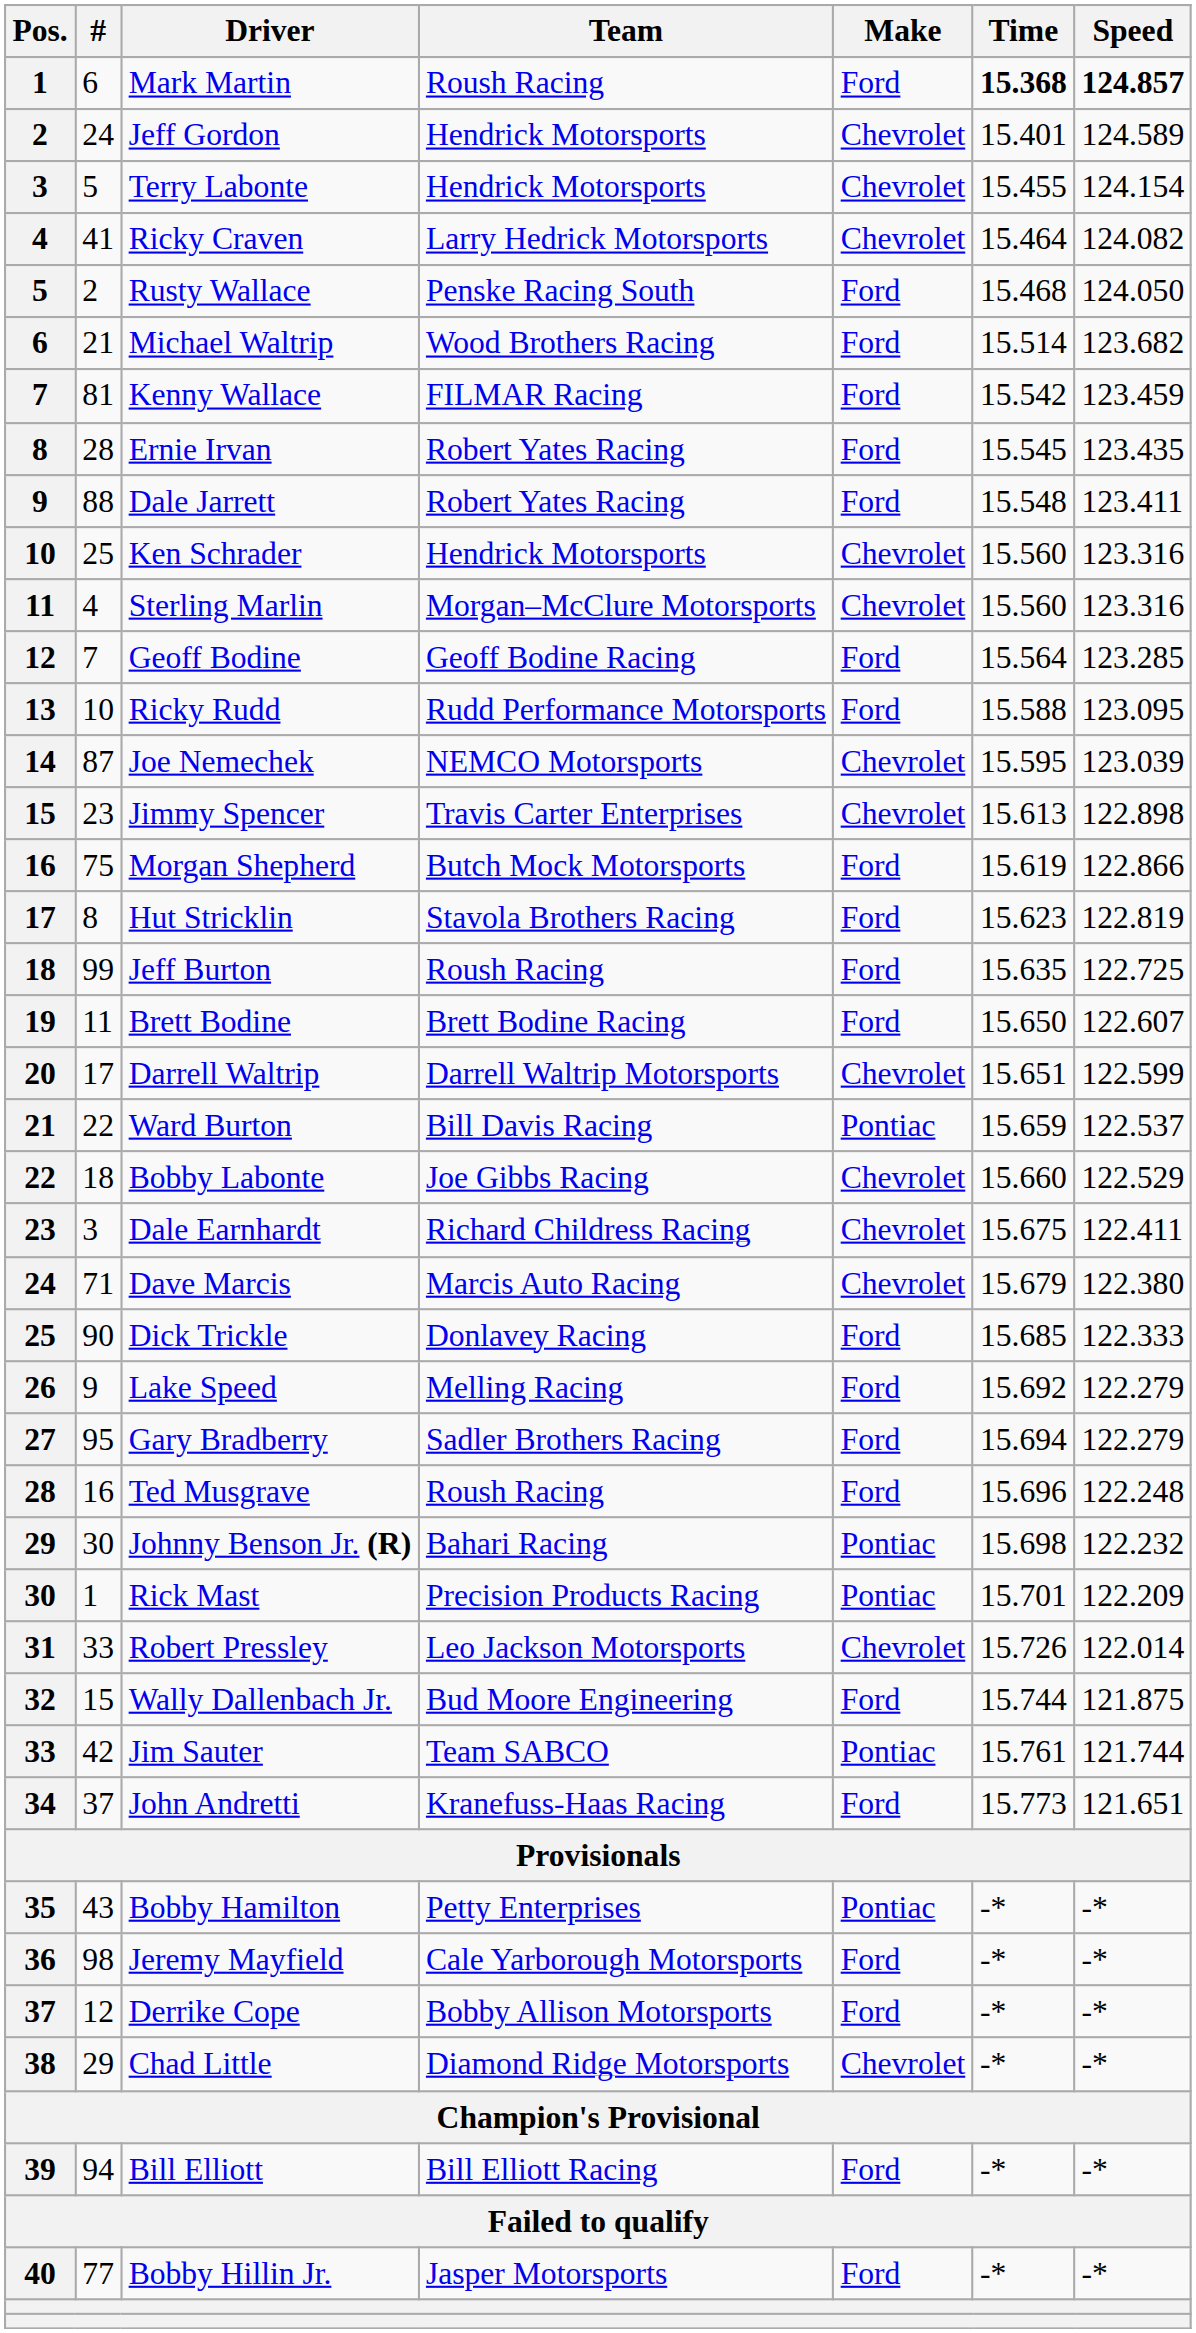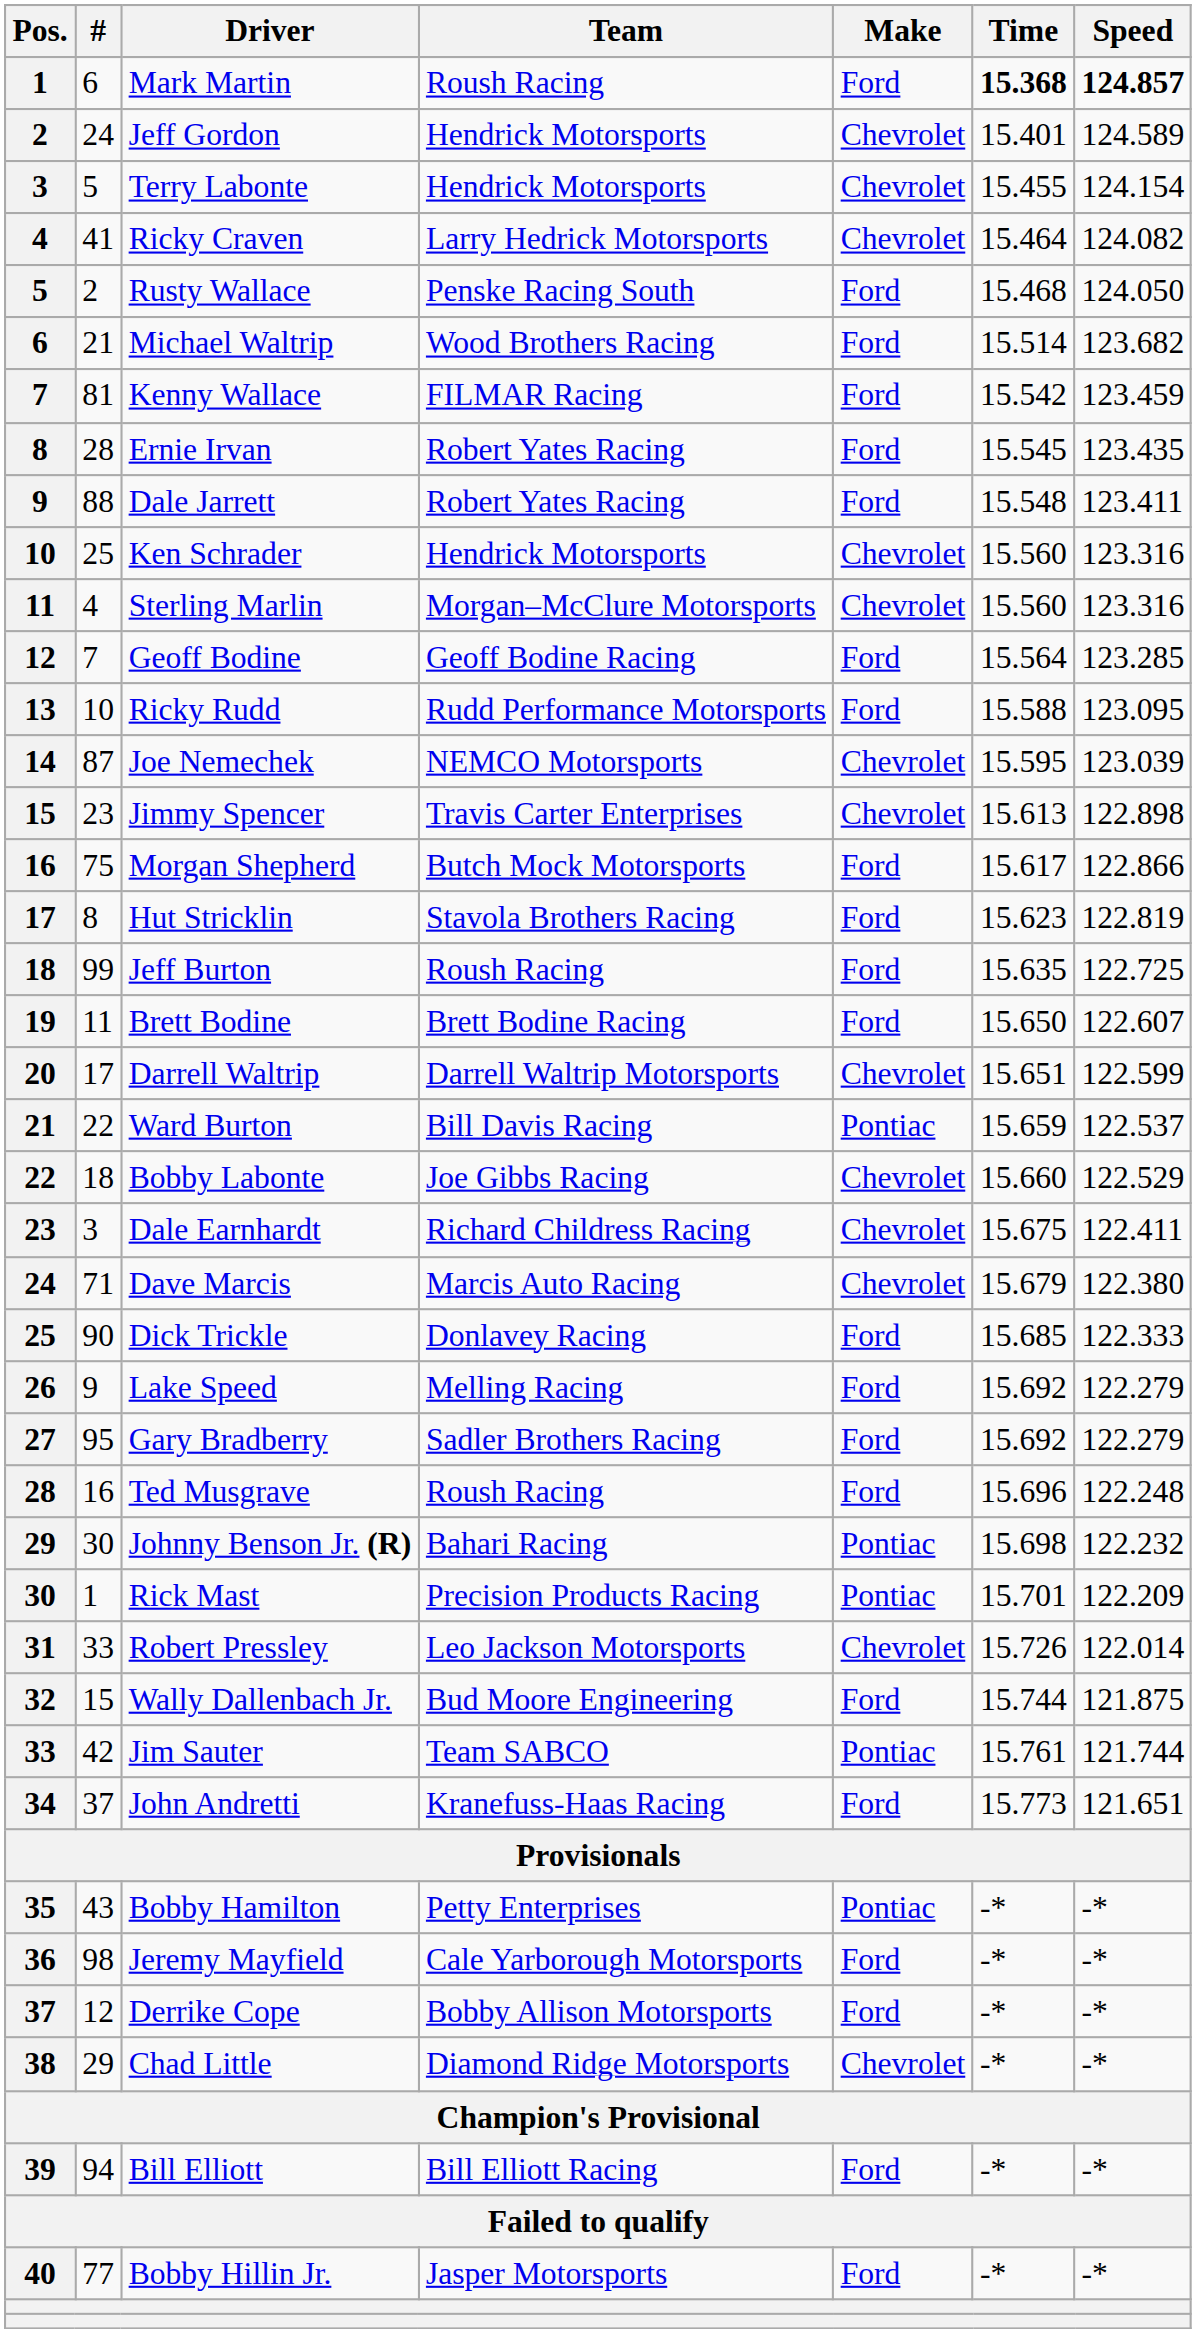Morgan Shepherd | Time: 15.619 -> 15.617
Gary Bradberry | Time: 15.694 -> 15.692
